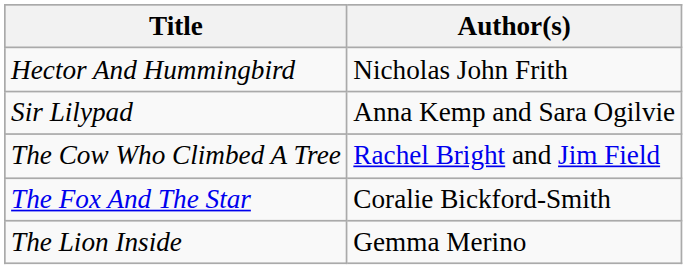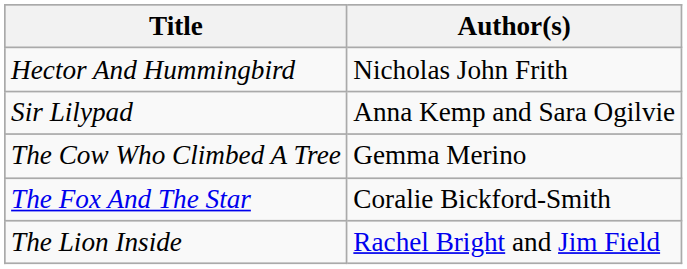The Cow Who Climbed A Tree | Author(s): Rachel Bright and Jim Field -> Gemma Merino
The Lion Inside | Author(s): Gemma Merino -> Rachel Bright and Jim Field
